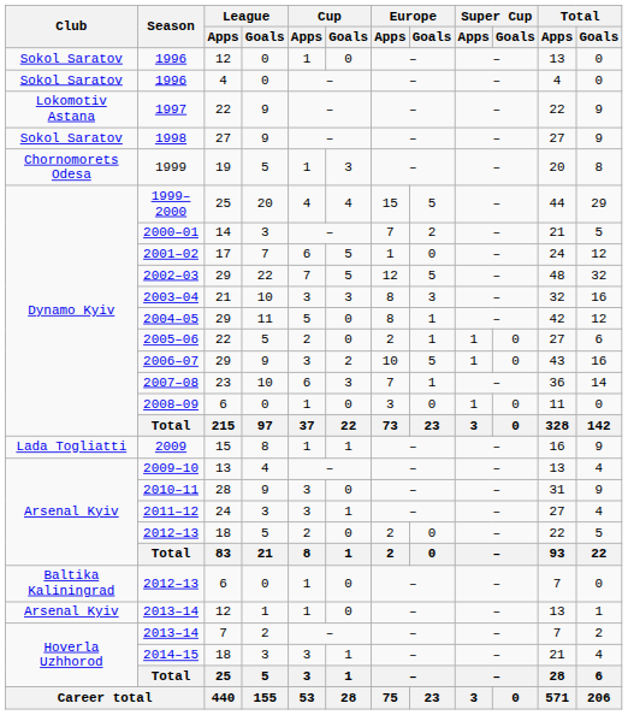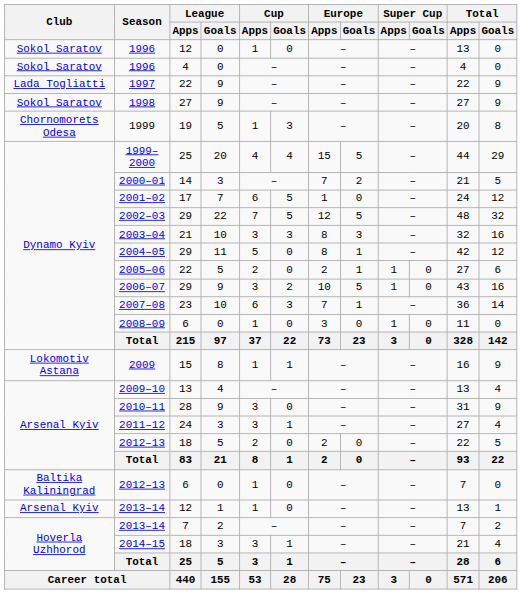1997 | Club: Lokomotiv Astana -> Lada Togliatti
2009 | Club: Lada Togliatti -> Lokomotiv Astana
